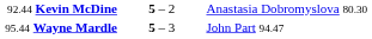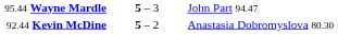rows swapped: 95.44 Wayne Mardle <-> 92.44 Kevin McDine
